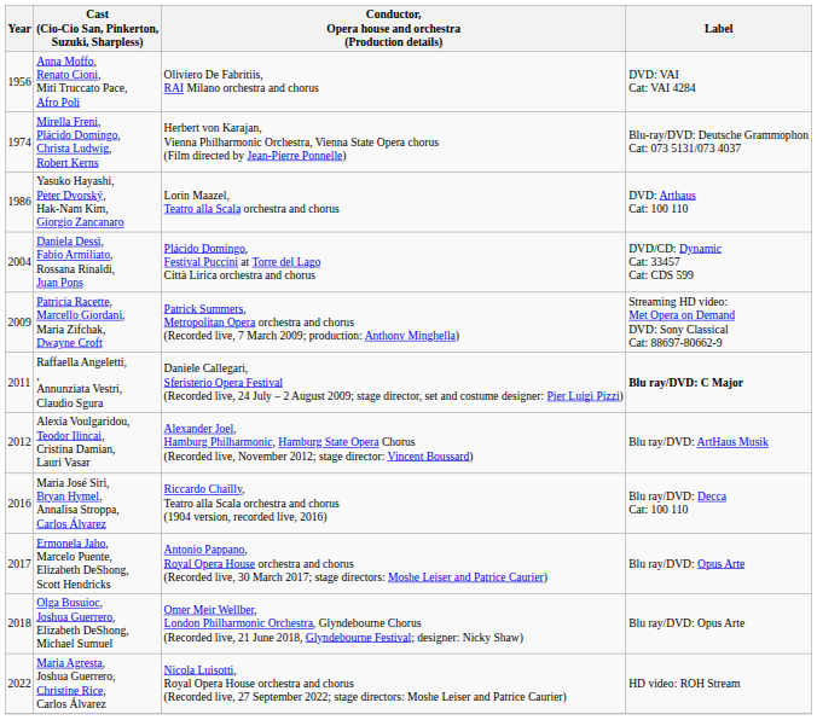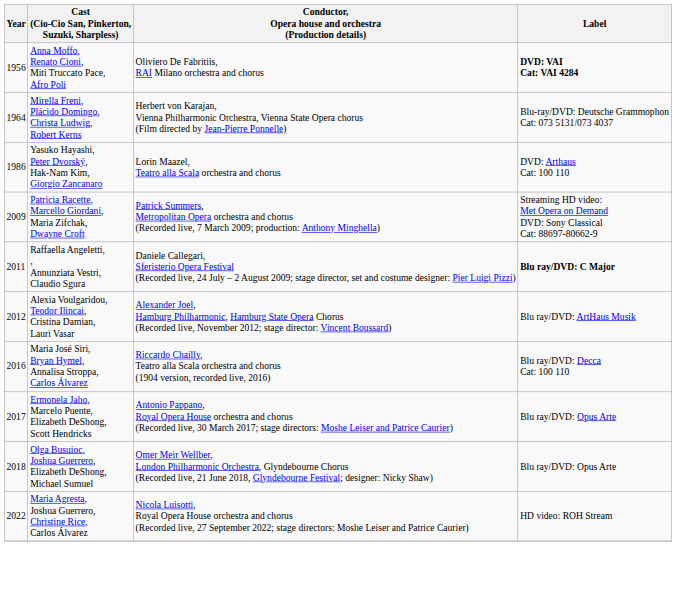Anna Moffo, Renato Cioni, Miti Truccato Pace, Afro Poli | Label: normal -> bold
Mirella Freni, Plácido Domingo, Christa Ludwig, Robert Kerns | Year: 1974 -> 1964
- row: 2004 | Daniela Dessì, Fabio Armiliato, Rossana Rinaldi, Juan Pons | Plácido Domingo, Festival Puccini at Torre del Lago Città Lirica orchestra and chorus | DVD/CD: Dynamic Cat: 33457 Cat: CDS 599
